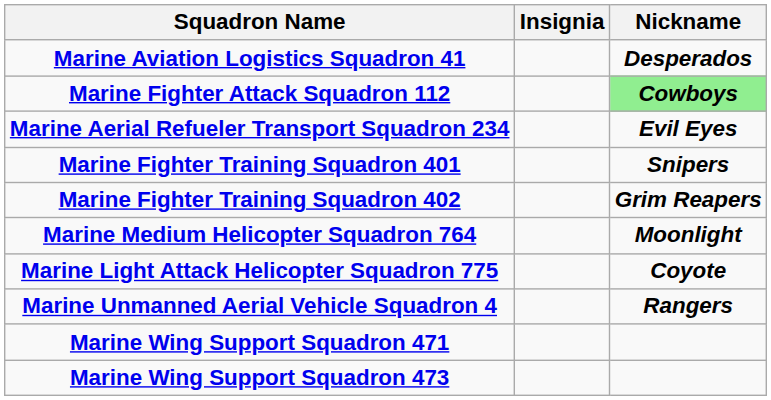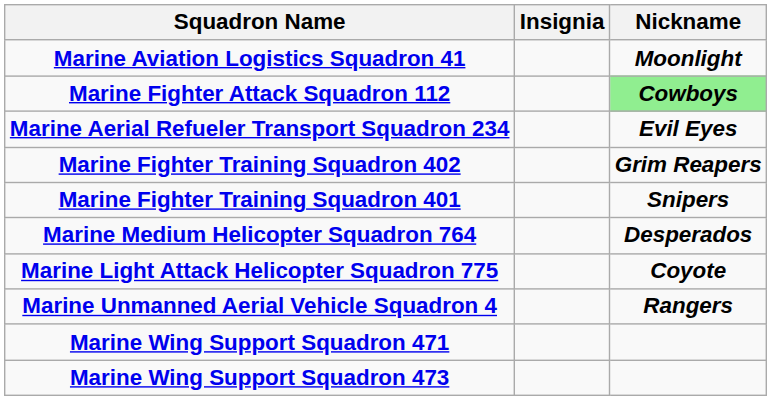Marine Aviation Logistics Squadron 41 | Nickname: Desperados -> Moonlight
rows swapped: Marine Fighter Training Squadron 401 <-> Marine Fighter Training Squadron 402
Marine Medium Helicopter Squadron 764 | Nickname: Moonlight -> Desperados
